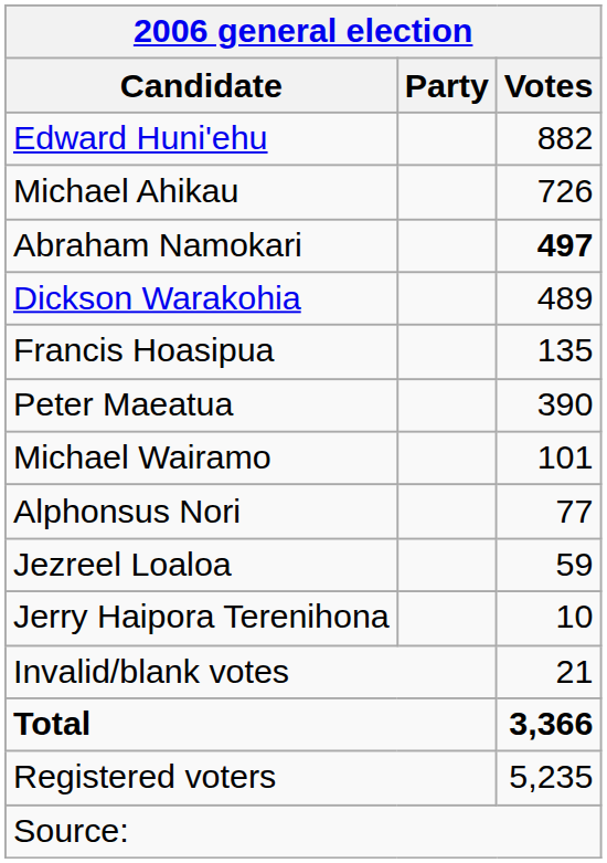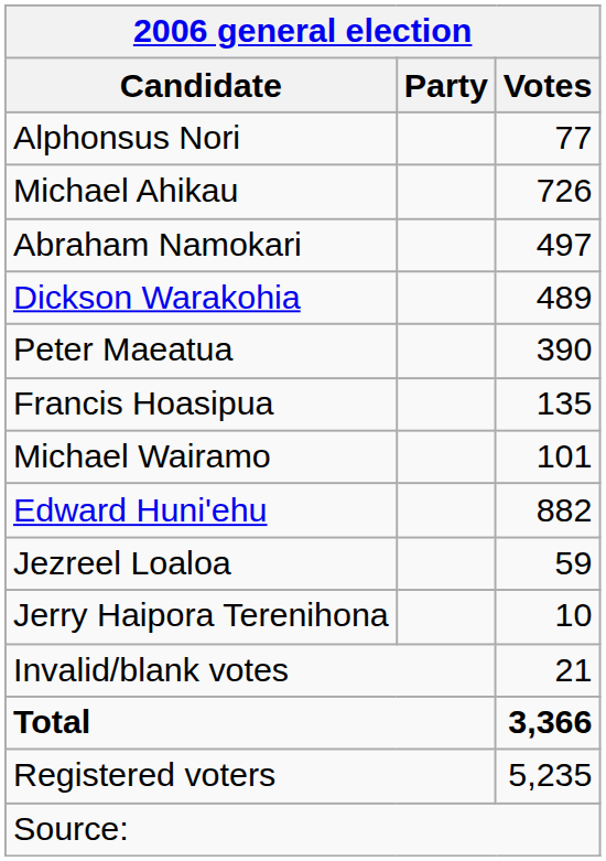rows swapped: Edward Huni'ehu <-> Alphonsus Nori
Abraham Namokari | Votes: bold -> normal
rows swapped: Peter Maeatua <-> Francis Hoasipua
